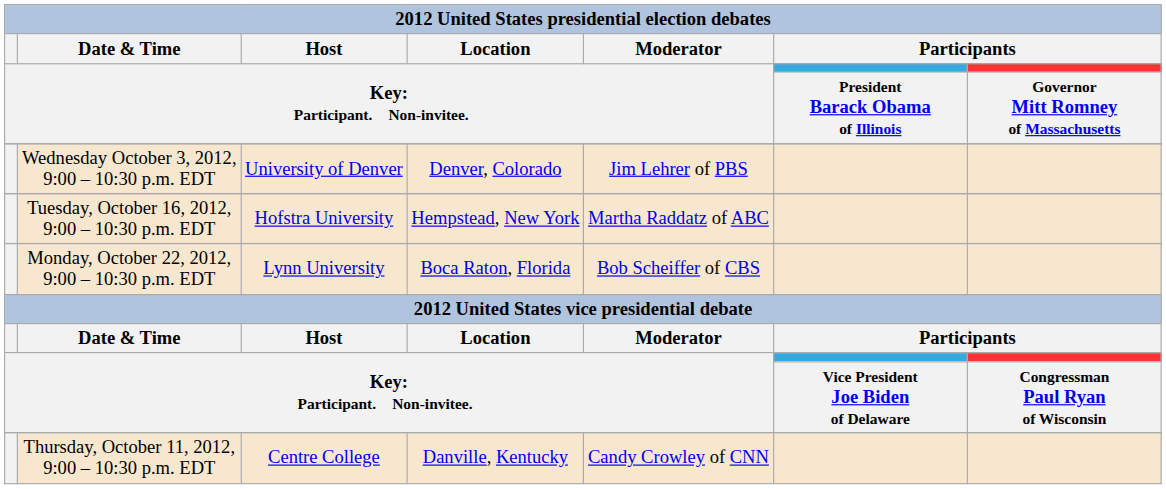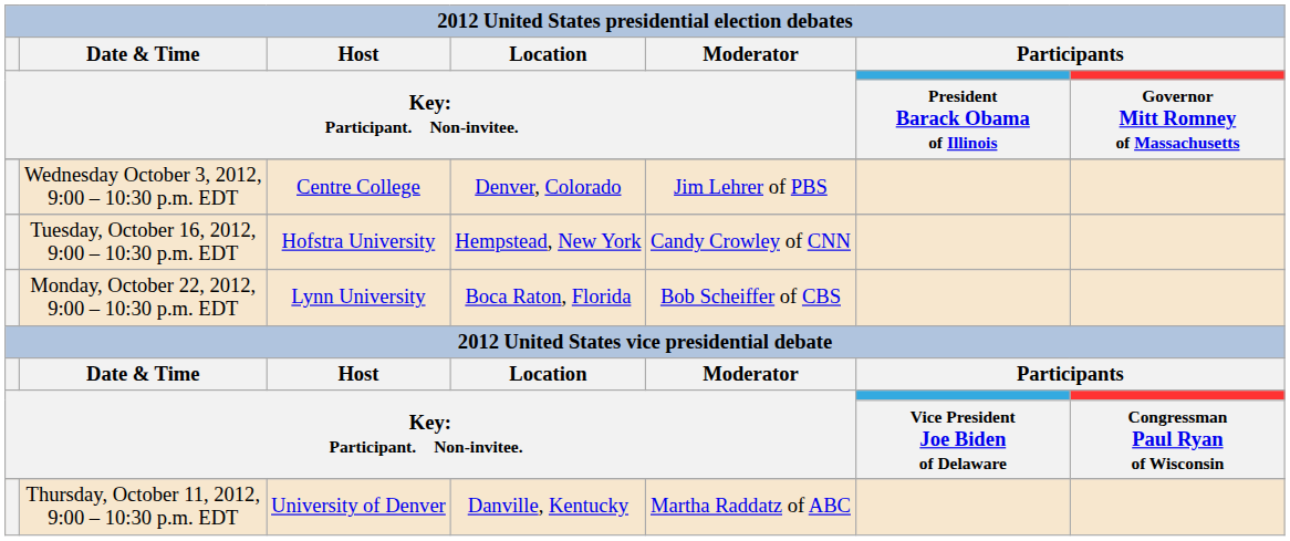Wednesday October 3, 2012, 9:00 – 10:30 p.m. EDT | column 3: University of Denver -> Centre College
Tuesday, October 16, 2012, 9:00 – 10:30 p.m. EDT | column 5: Martha Raddatz of ABC -> Candy Crowley of CNN
Thursday, October 11, 2012, 9:00 – 10:30 p.m. EDT | column 3: Centre College -> University of Denver
Thursday, October 11, 2012, 9:00 – 10:30 p.m. EDT | column 5: Candy Crowley of CNN -> Martha Raddatz of ABC
